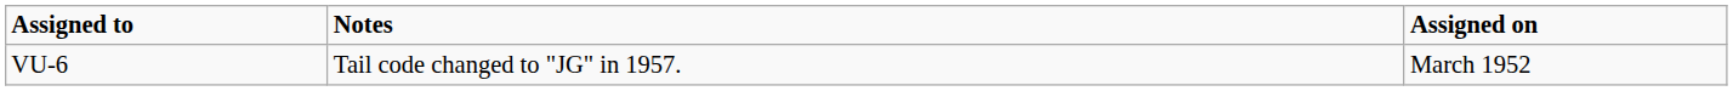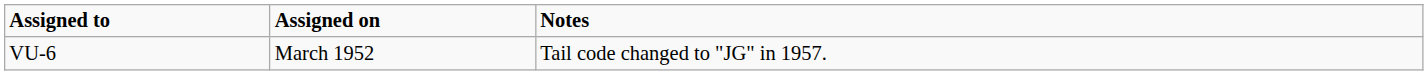columns swapped: Assigned on <-> Notes
